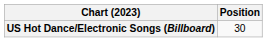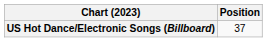US Hot Dance/Electronic Songs (Billboard) | Position: 30 -> 37
